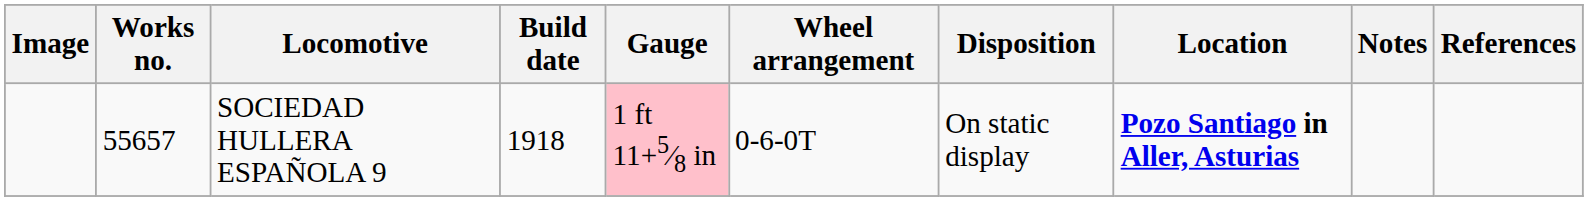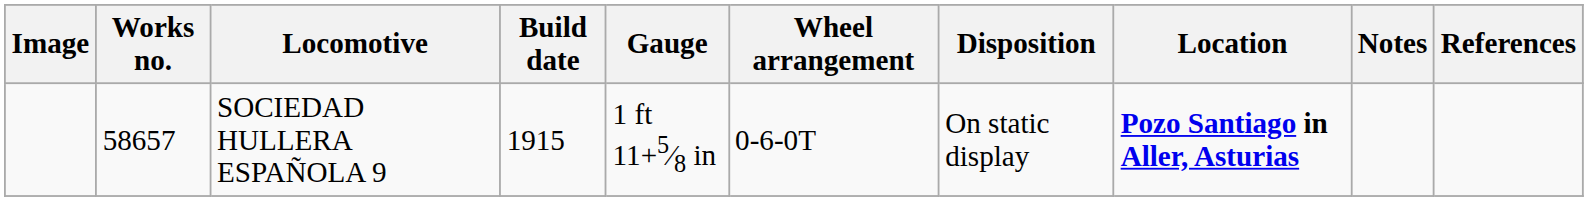SOCIEDAD HULLERA ESPAÑOLA 9 | Works no.: 55657 -> 58657
SOCIEDAD HULLERA ESPAÑOLA 9 | Build date: 1918 -> 1915
SOCIEDAD HULLERA ESPAÑOLA 9 | Gauge: pink background -> no background
